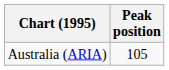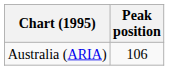Australia (ARIA) | Peak position: 105 -> 106
